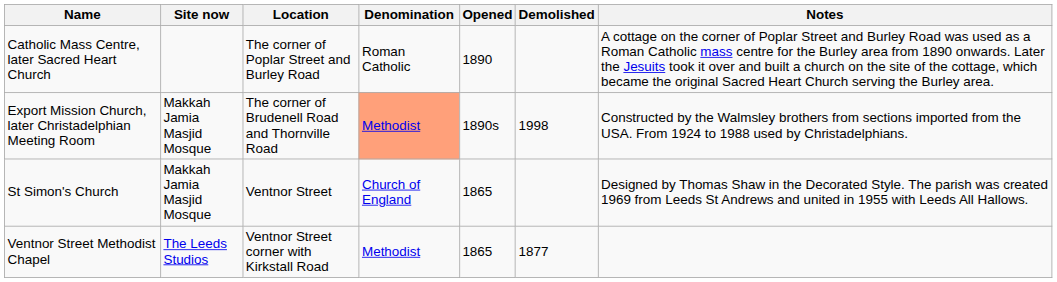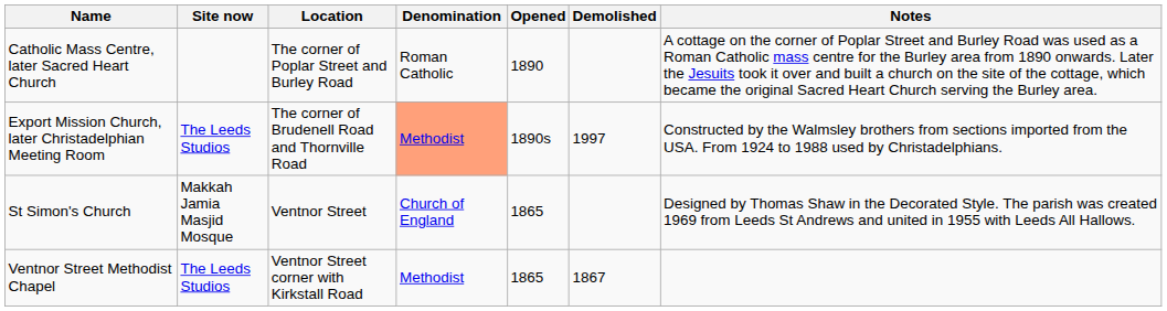Export Mission Church, later Christadelphian Meeting Room | Site now: Makkah Jamia Masjid Mosque -> The Leeds Studios
Export Mission Church, later Christadelphian Meeting Room | Demolished: 1998 -> 1997
Ventnor Street Methodist Chapel | Demolished: 1877 -> 1867
